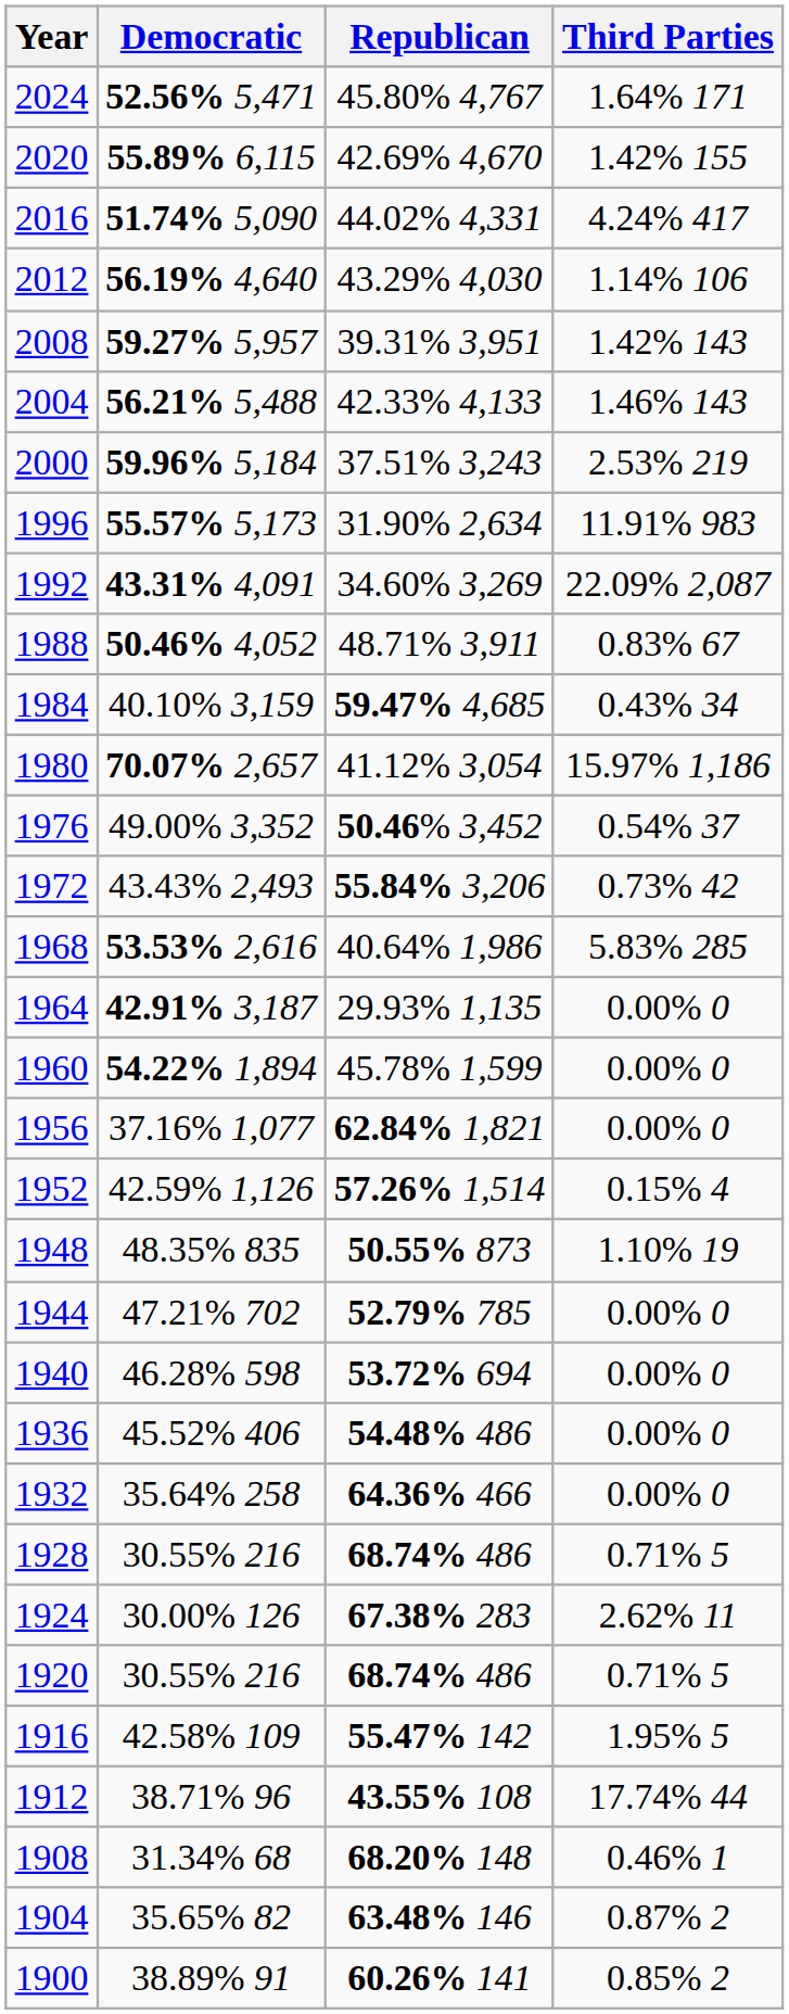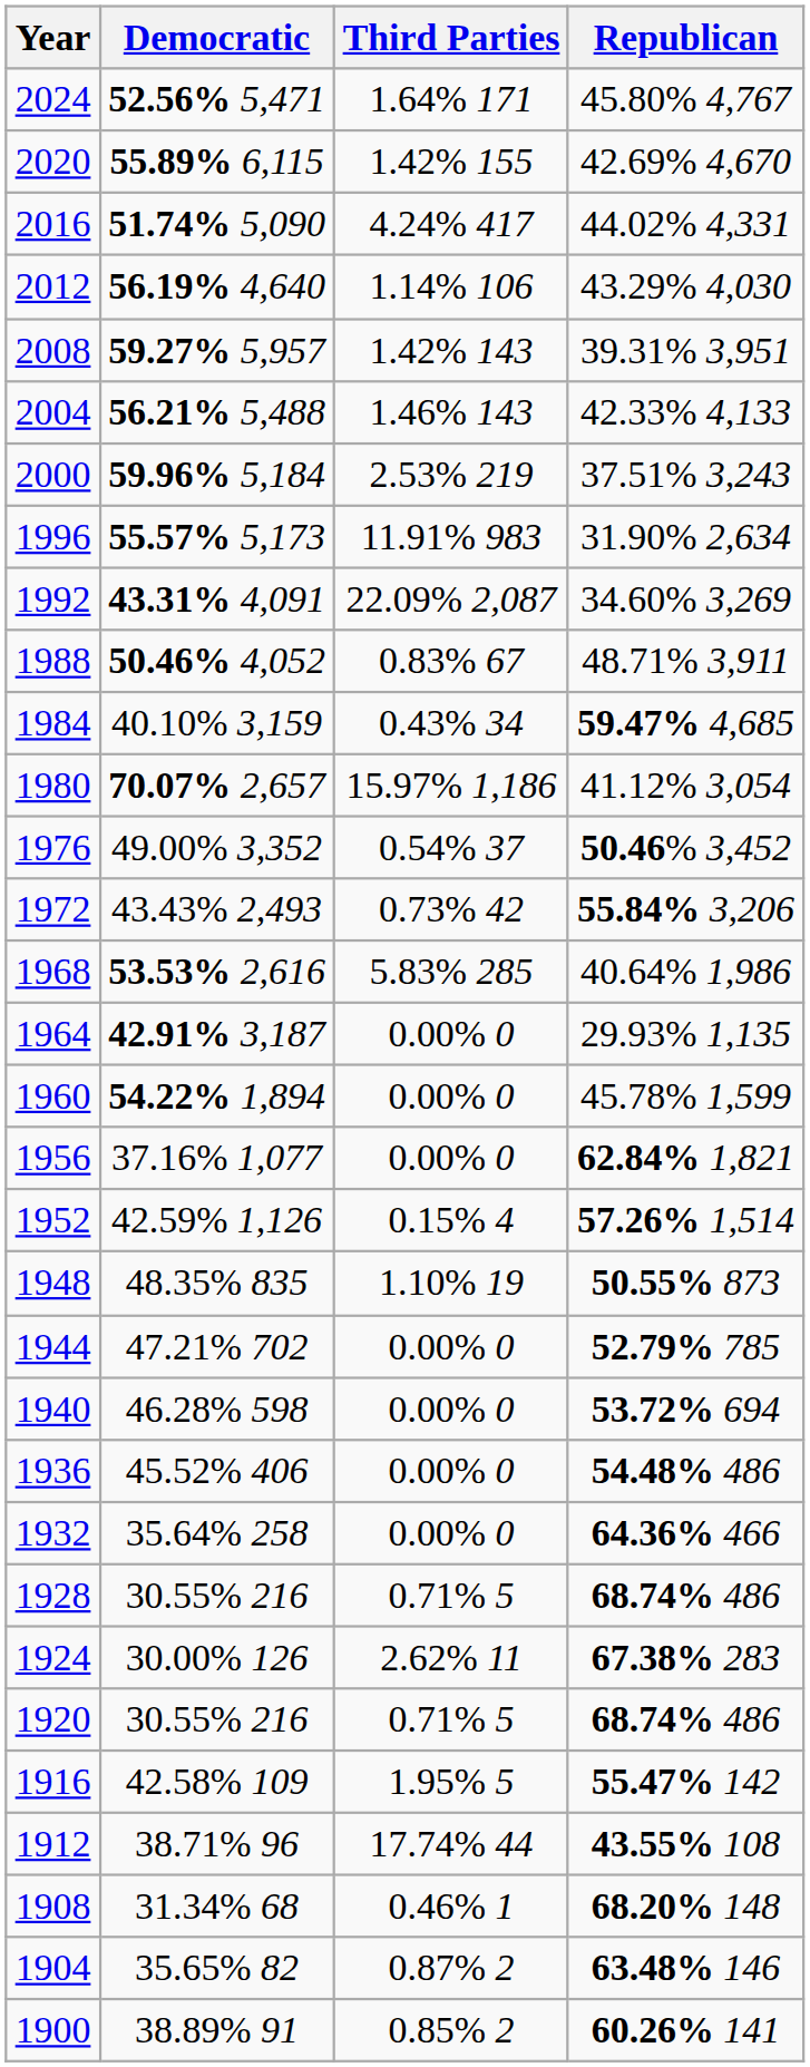columns swapped: Republican <-> Third Parties
